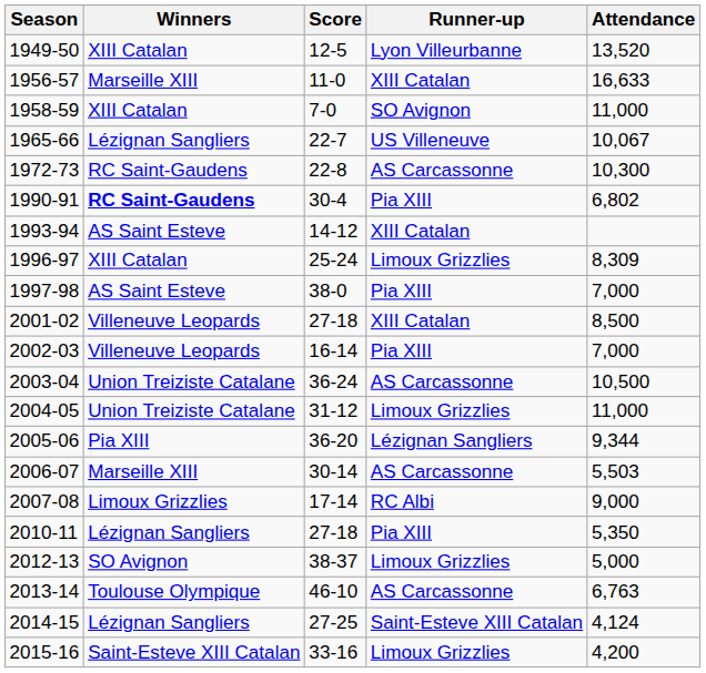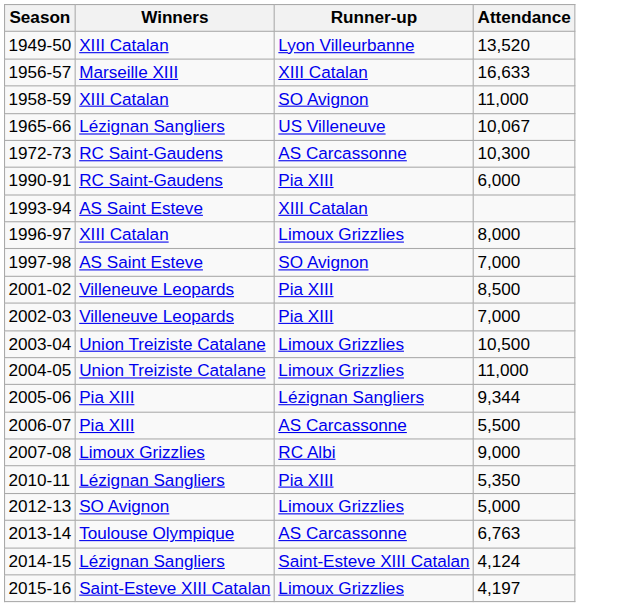- column: Score | 12-5 | 11-0 | 7-0 | 22-7 | 22-8 | 30-4 | 14-12 | 25-24 | 38-0 | 27-18 | 16-14 | 36-24 | 31-12 | 36-20 | 30-14 | 17-14 | 27-18 | 38-37 | 46-10 | 27-25 | 33-16
1990-91 | Winners: bold -> normal
1990-91 | Attendance: 6,802 -> 6,000
1996-97 | Attendance: 8,309 -> 8,000
1997-98 | Runner-up: Pia XIII -> SO Avignon
2001-02 | Runner-up: XIII Catalan -> Pia XIII
2003-04 | Runner-up: AS Carcassonne -> Limoux Grizzlies
2006-07 | Winners: Marseille XIII -> Pia XIII
2006-07 | Attendance: 5,503 -> 5,500
2015-16 | Attendance: 4,200 -> 4,197
